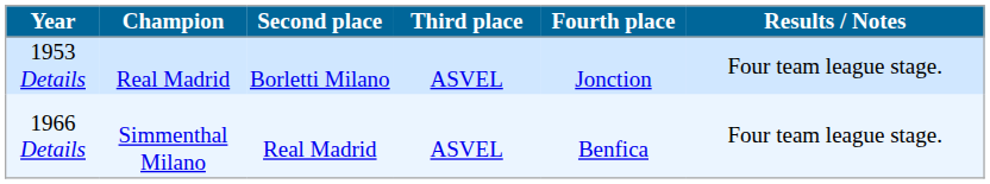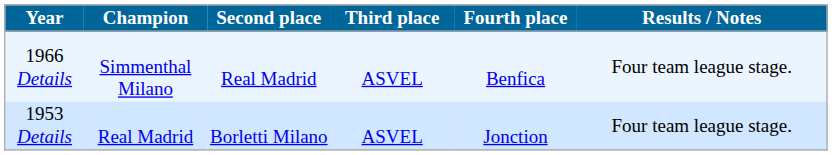rows swapped: 1953 Details <-> 1966 Details
